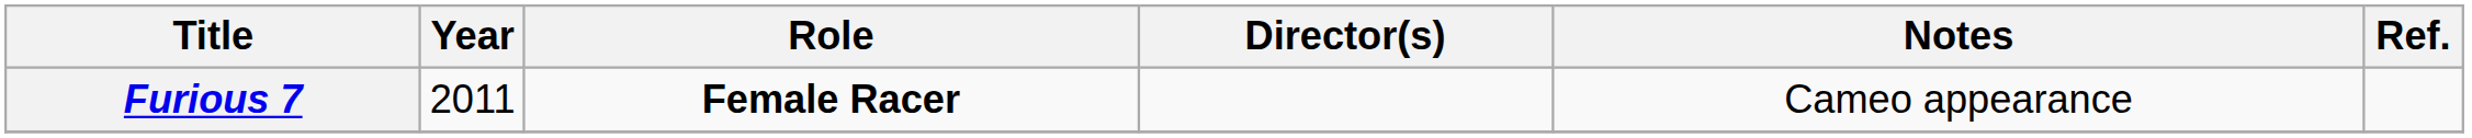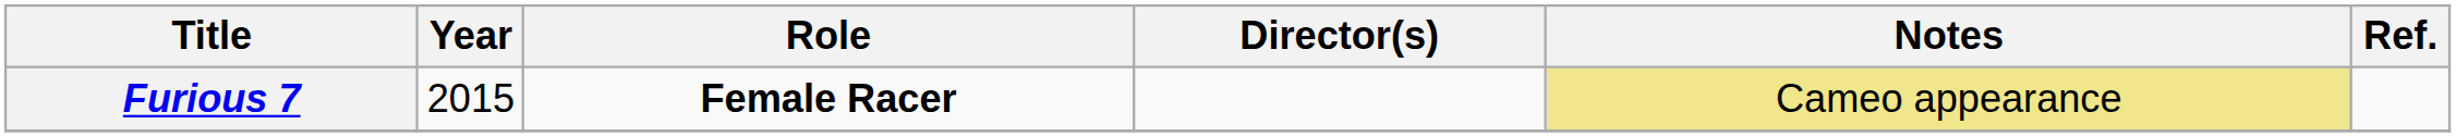Furious 7 | Year: 2011 -> 2015
Furious 7 | Notes: no background -> khaki background
